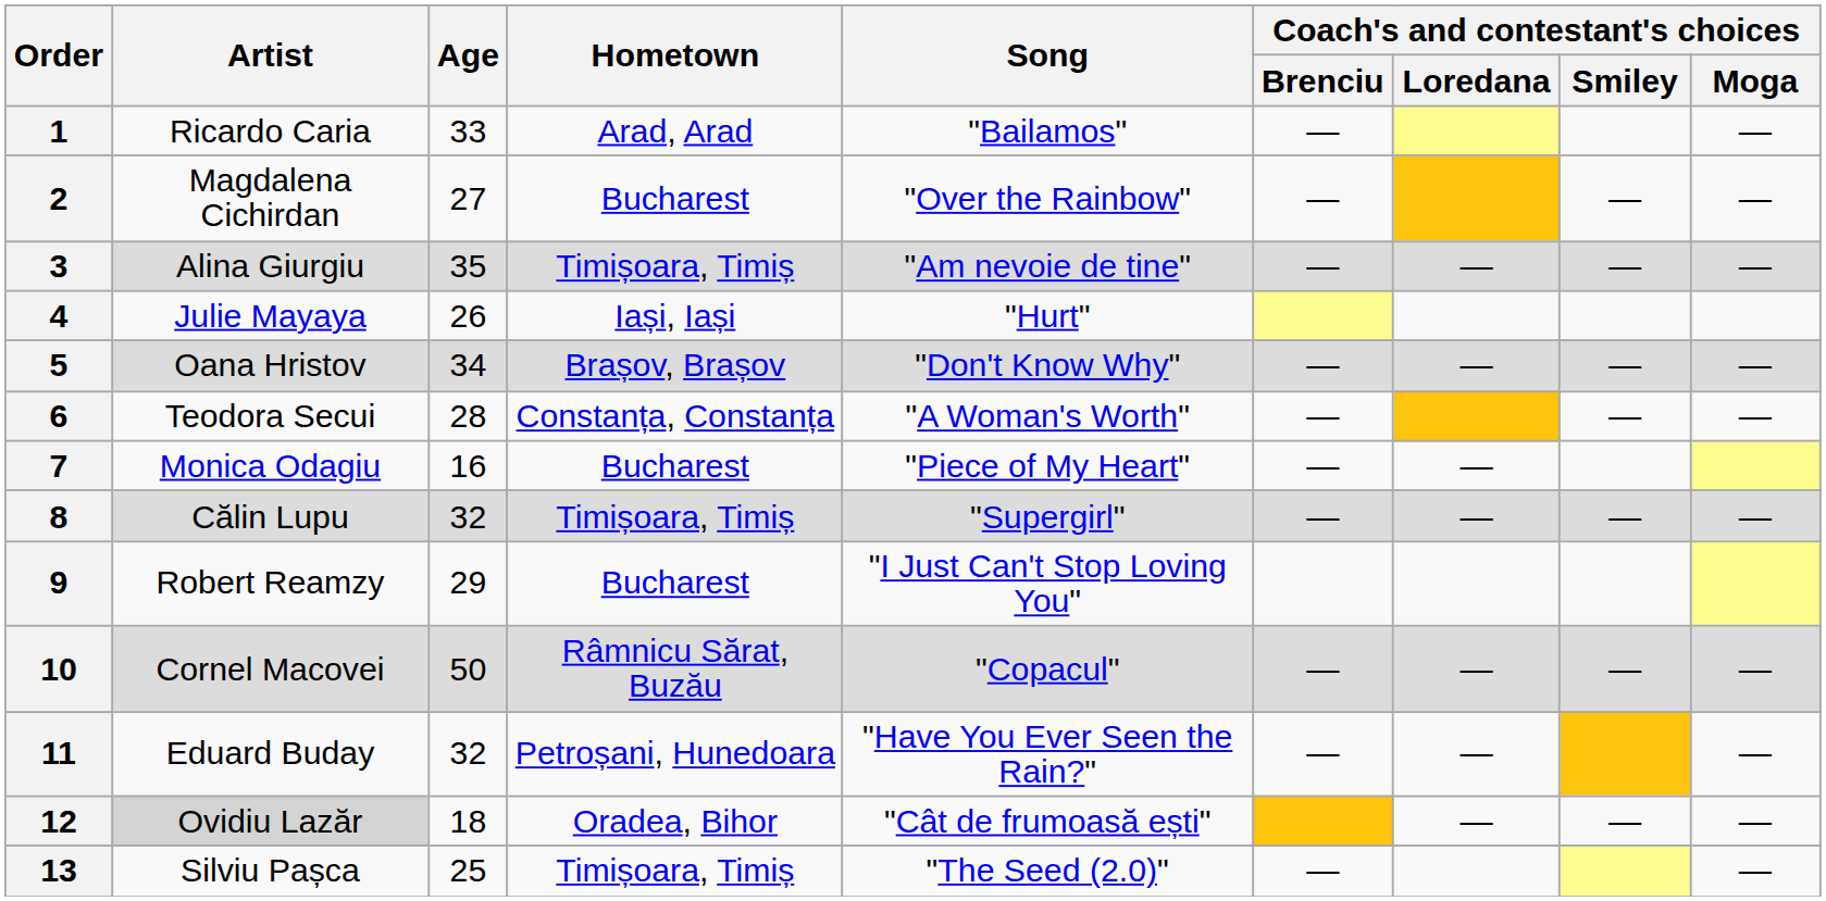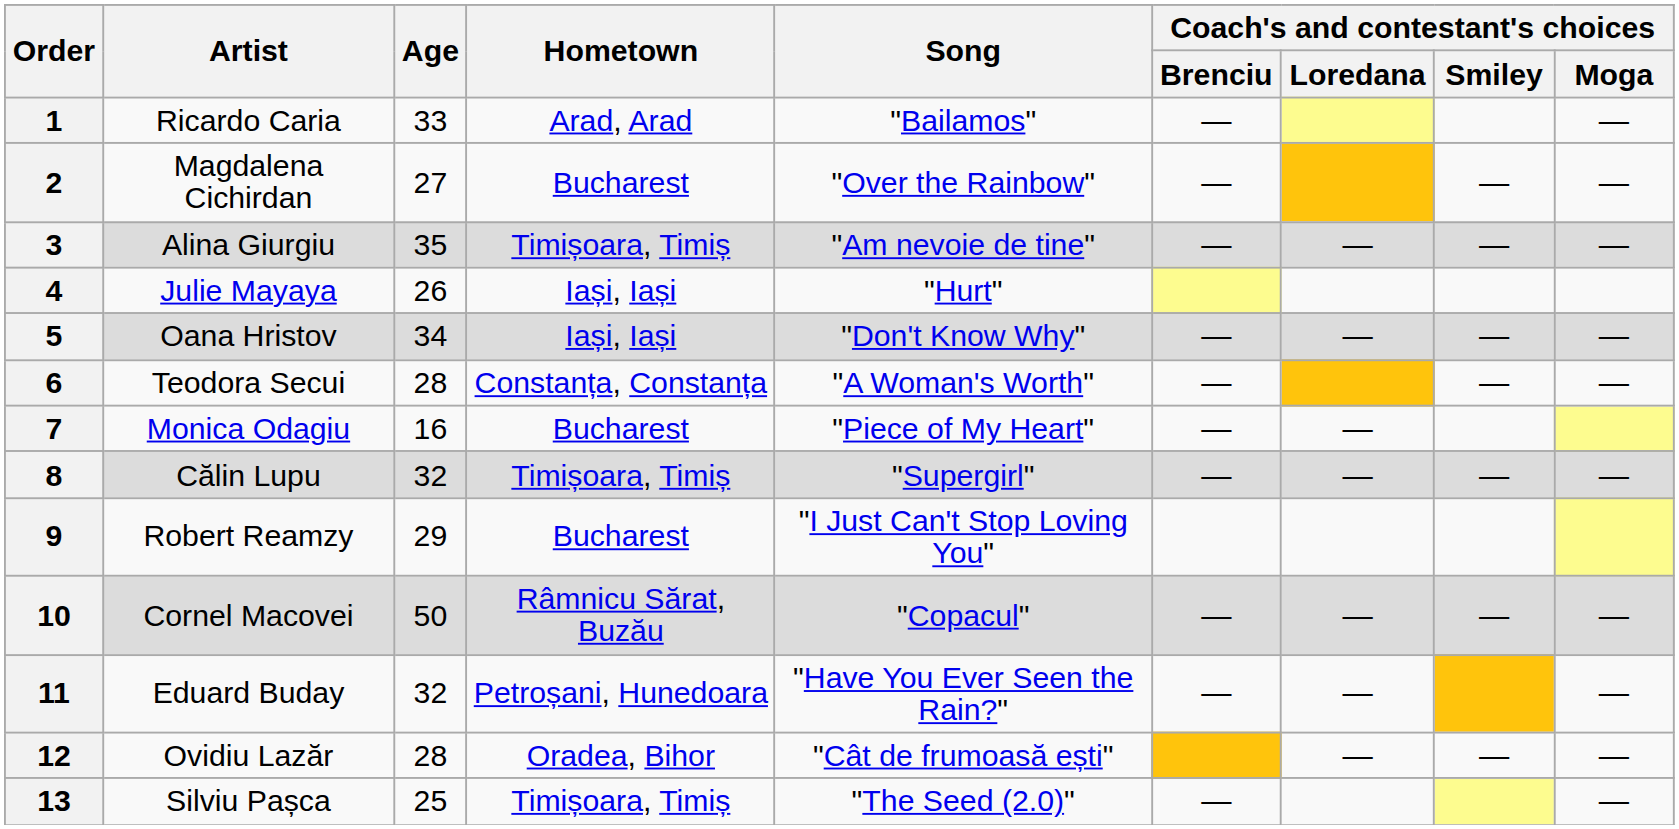5 | Hometown: Brașov, Brașov -> Iași, Iași
12 | Artist: lightgrey background -> no background
12 | Age: 18 -> 28
